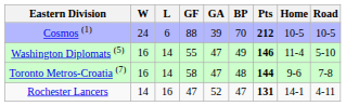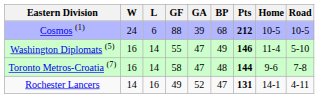Cosmos (1) | BP: 70 -> 68
Rochester Lancers | GF: 47 -> 49
